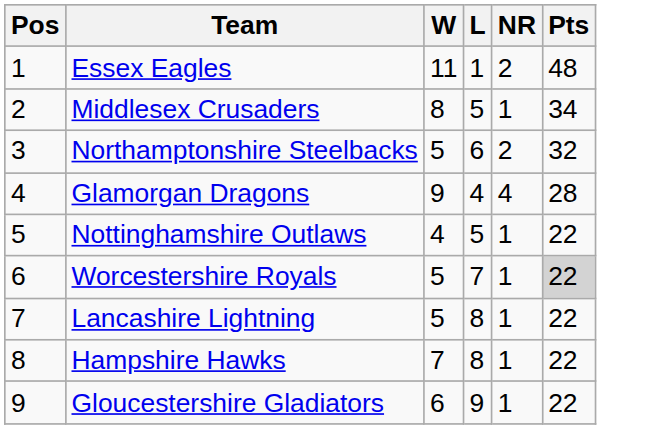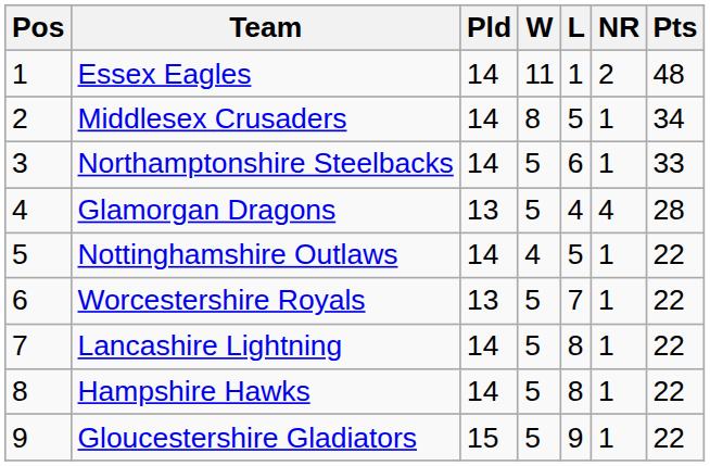+ column: Pld | 14 | 14 | 14 | 13 | 14 | 13 | 14 | 14 | 15
Northamptonshire Steelbacks | NR: 2 -> 1
Northamptonshire Steelbacks | Pts: 32 -> 33
Glamorgan Dragons | W: 9 -> 5
Worcestershire Royals | Pts: lightgrey background -> no background
Hampshire Hawks | W: 7 -> 5
Gloucestershire Gladiators | W: 6 -> 5
